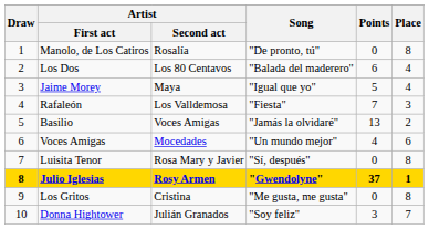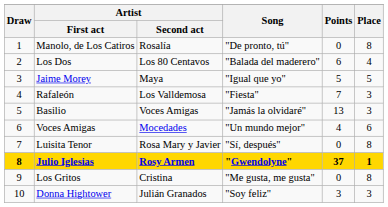Jaime Morey | Place: 4 -> 5
Basilio | Place: 2 -> 3
Donna Hightower | Place: 7 -> 3
